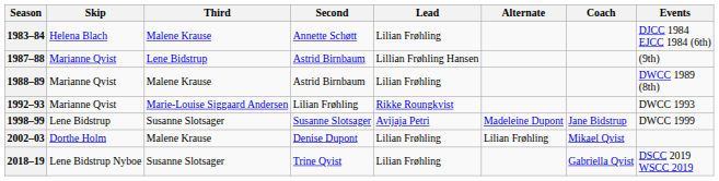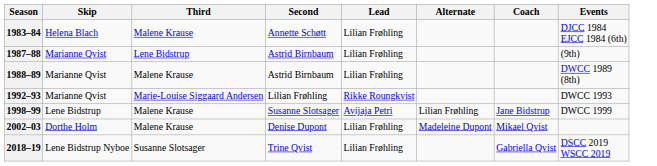1987–88 | Lead: Lillian Frøhling Hansen -> Lilian Frøhling
1998–99 | Third: Susanne Slotsager -> Malene Krause
1998–99 | Alternate: Madeleine Dupont -> Lilian Frøhling
2002–03 | Alternate: Lilian Frøhling -> Madeleine Dupont
